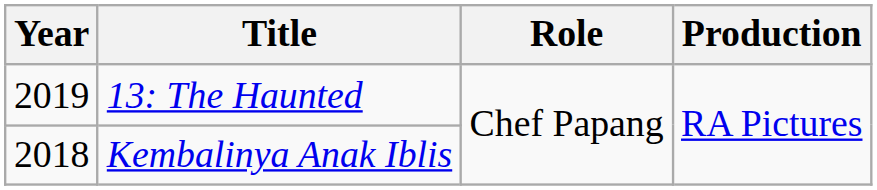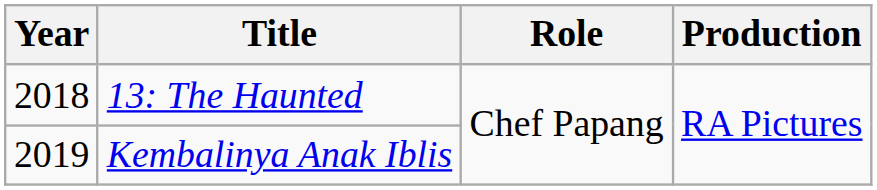13: The Haunted | Year: 2019 -> 2018
Kembalinya Anak Iblis | Year: 2018 -> 2019
